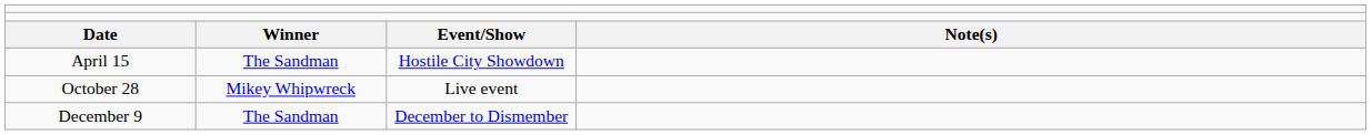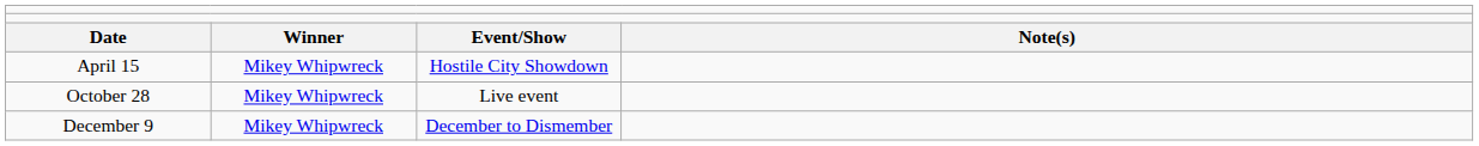April 15 | column 2: The Sandman -> Mikey Whipwreck
December 9 | column 2: The Sandman -> Mikey Whipwreck
